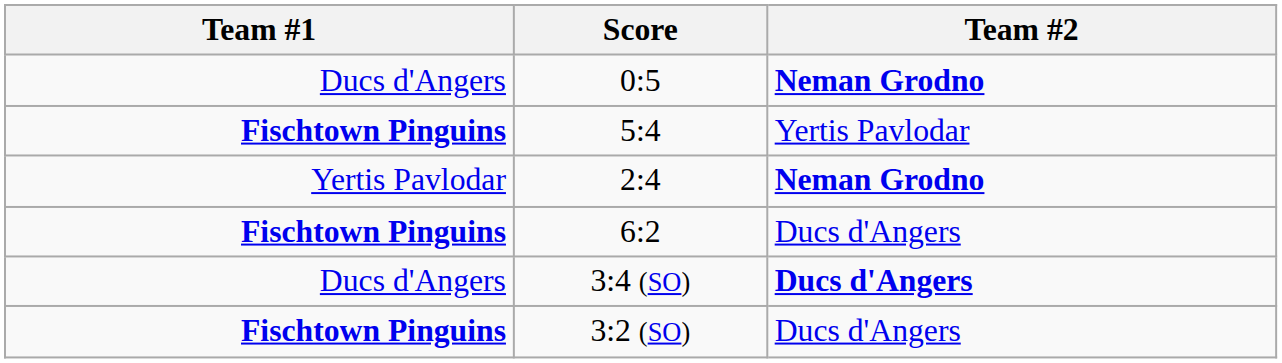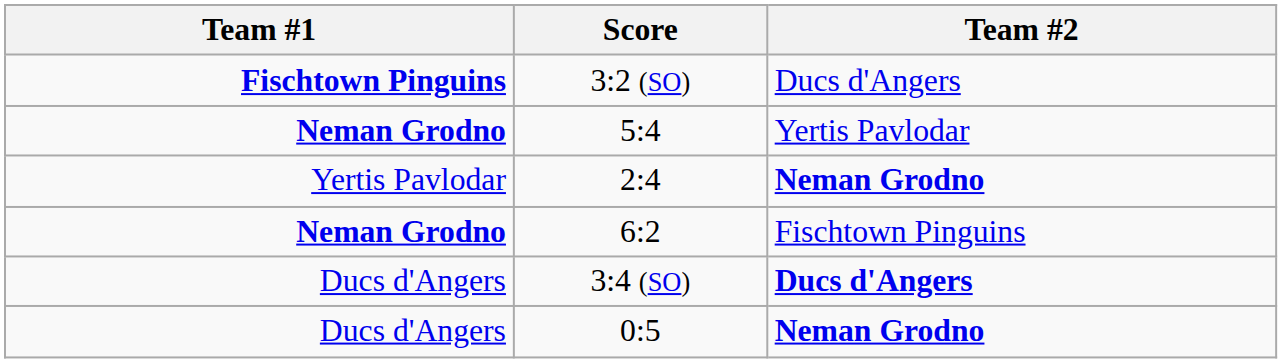rows swapped: 0:5 <-> 3:2 (SO)
5:4 | Team #1: Fischtown Pinguins -> Neman Grodno
6:2 | Team #1: Fischtown Pinguins -> Neman Grodno
6:2 | Team #2: Ducs d'Angers -> Fischtown Pinguins
